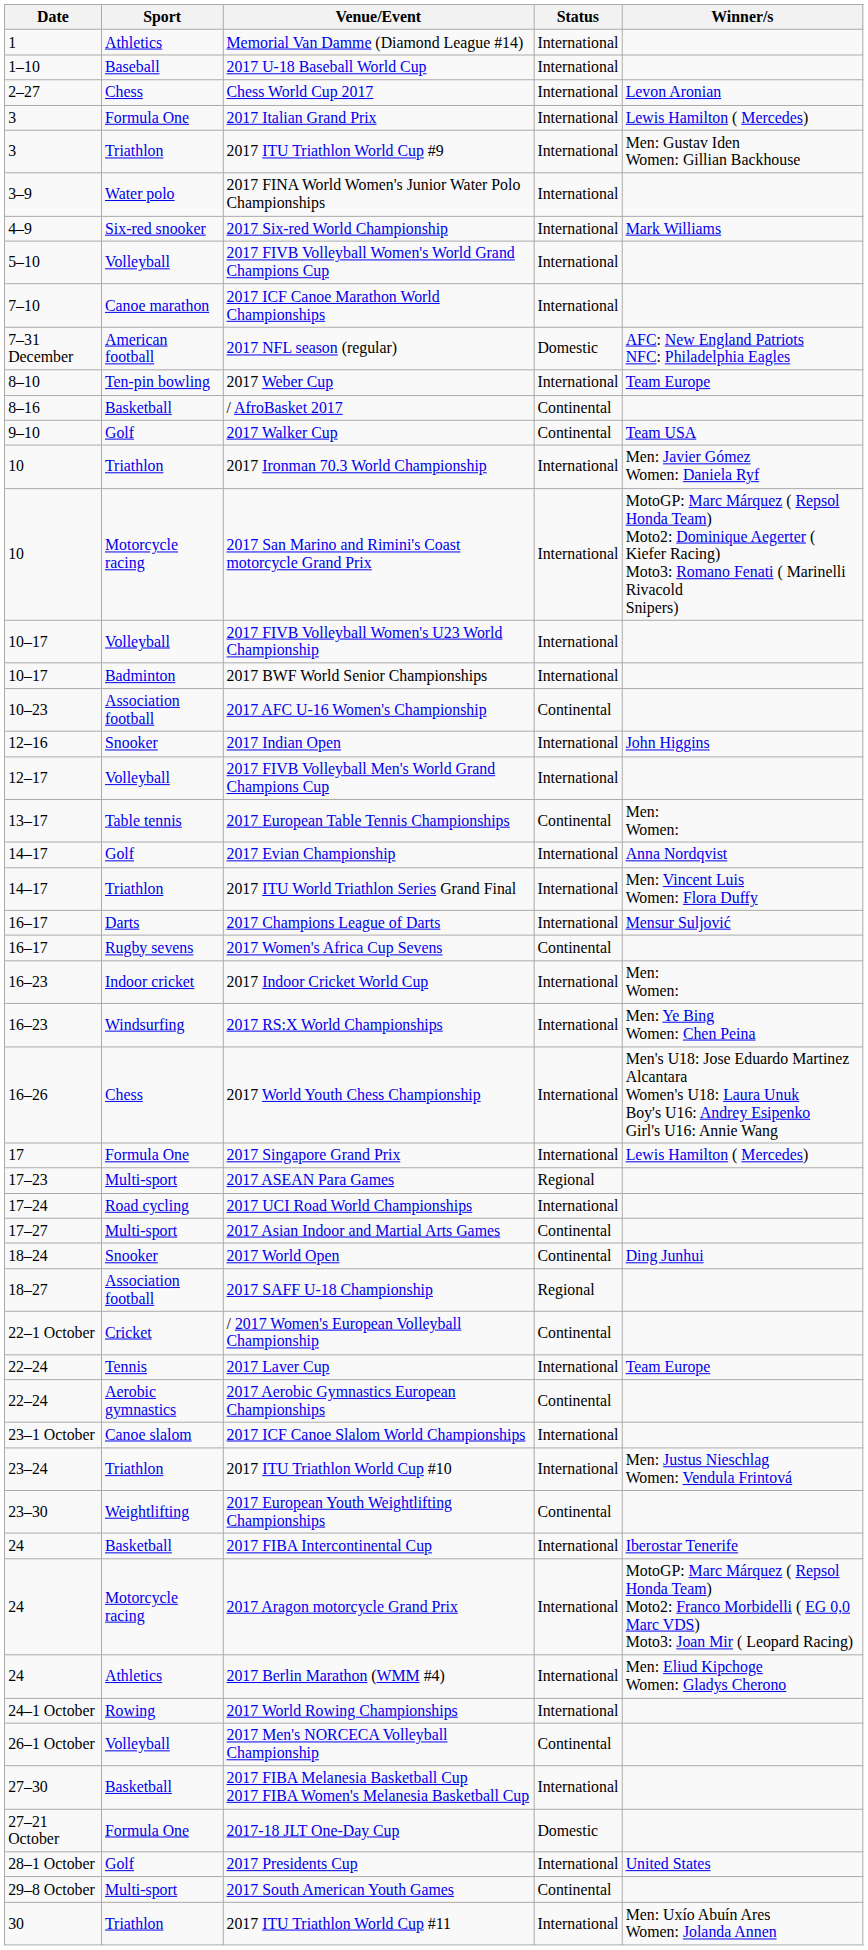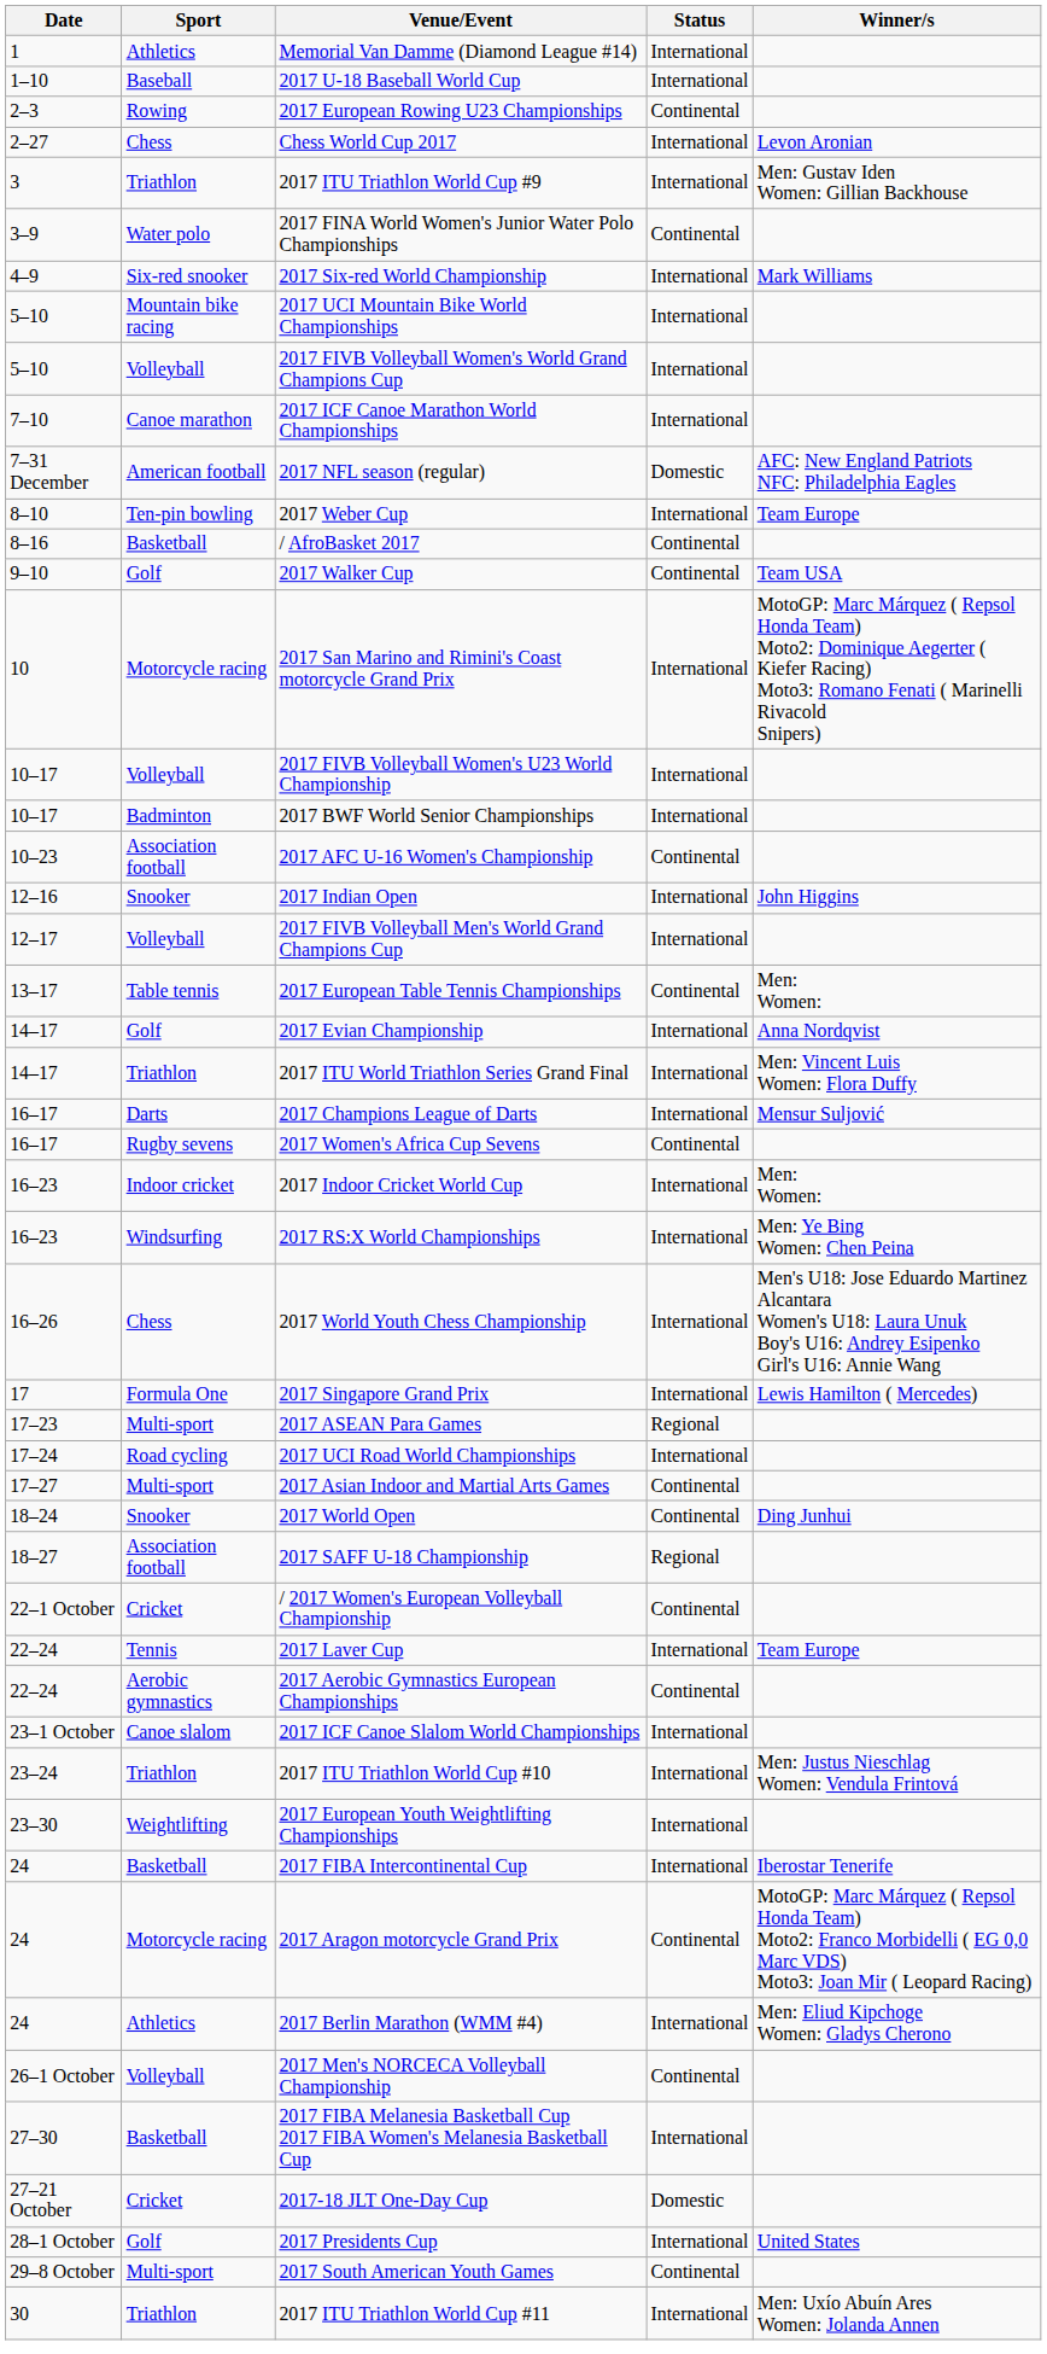+ row: 2–3 | Rowing | 2017 European Rowing U23 Championships | Continental
- row: 3 | Formula One | 2017 Italian Grand Prix | International | Lewis Hamilton ( Mercedes)
2017 FINA World Women's Junior Water Polo Championships | Status: International -> Continental
+ row: 5–10 | Mountain bike racing | 2017 UCI Mountain Bike World Championships | International
- row: 10 | Triathlon | 2017 Ironman 70.3 World Championship | International | Men: Javier Gómez Women: Daniela Ryf
2017 European Youth Weightlifting Championships | Status: Continental -> International
2017 Aragon motorcycle Grand Prix | Status: International -> Continental
- row: 24–1 October | Rowing | 2017 World Rowing Championships | International
2017-18 JLT One-Day Cup | Sport: Formula One -> Cricket
